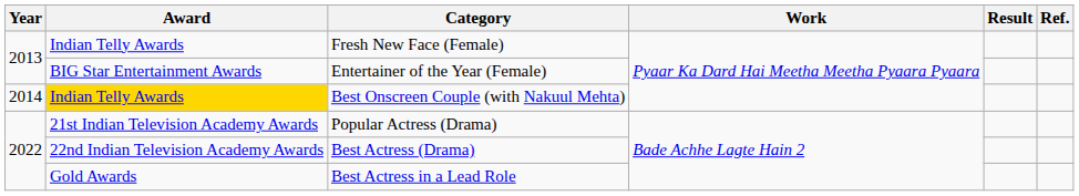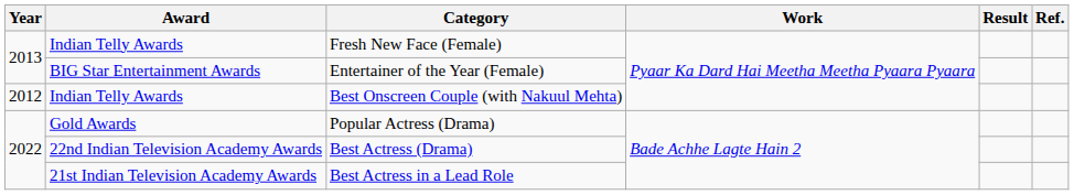Best Onscreen Couple (with Nakuul Mehta) | Year: 2014 -> 2012
Best Onscreen Couple (with Nakuul Mehta) | Award: gold background -> no background
Popular Actress (Drama) | Award: 21st Indian Television Academy Awards -> Gold Awards
Best Actress in a Lead Role | Award: Gold Awards -> 21st Indian Television Academy Awards
